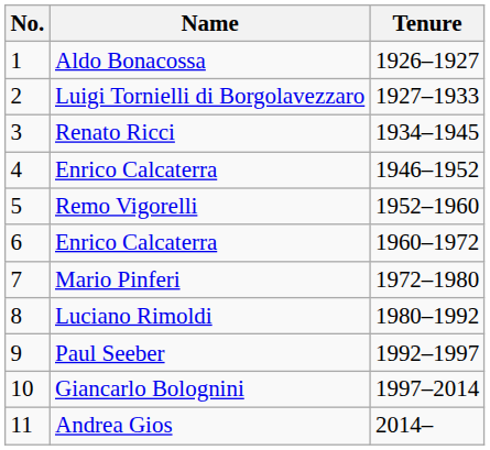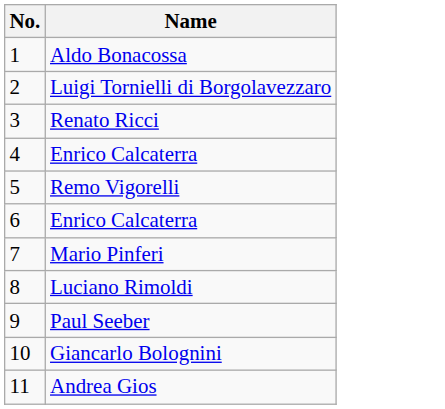- column: Tenure | 1926–1927 | 1927–1933 | 1934–1945 | 1946–1952 | 1952–1960 | 1960–1972 | 1972–1980 | 1980–1992 | 1992–1997 | 1997–2014 | 2014–
